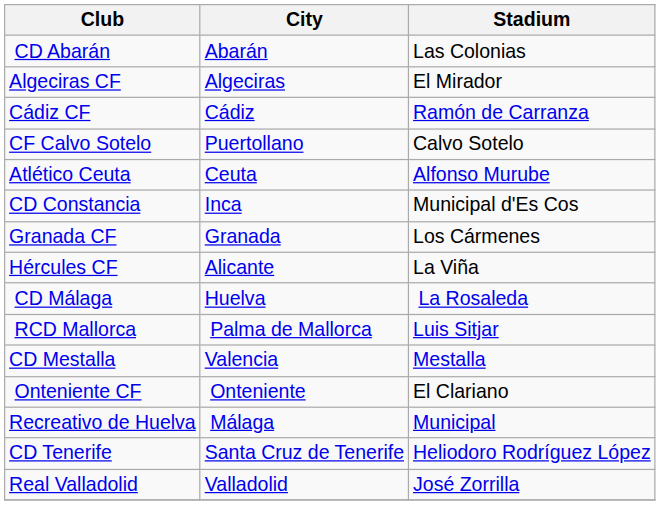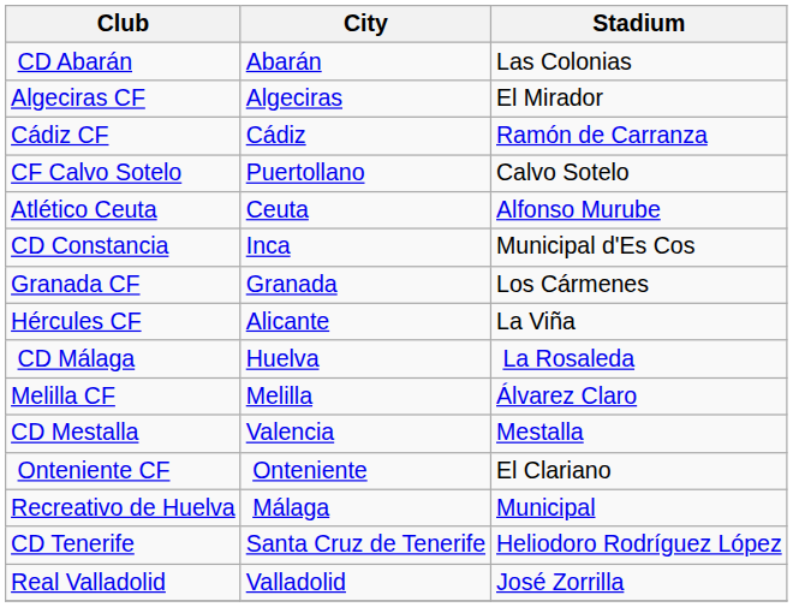- row: RCD Mallorca | Palma de Mallorca | Luis Sitjar
+ row: Melilla CF | Melilla | Álvarez Claro
